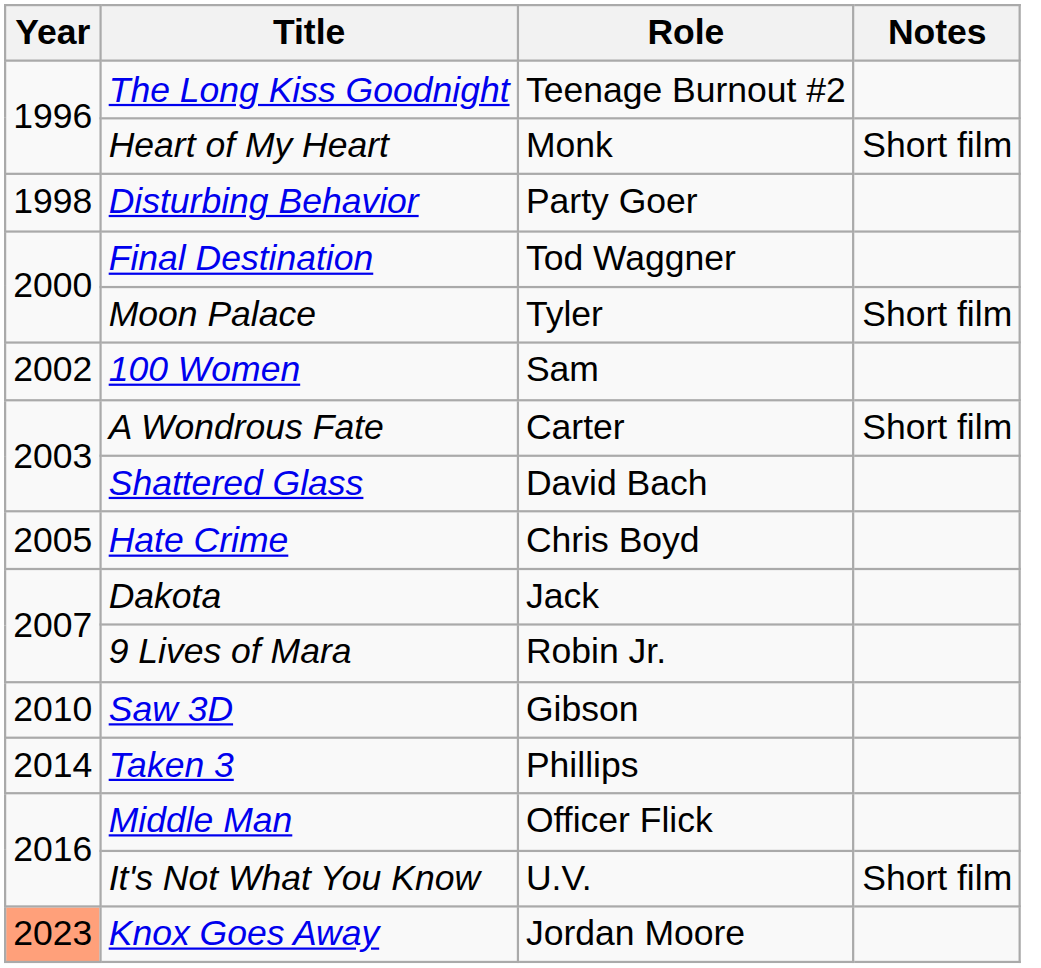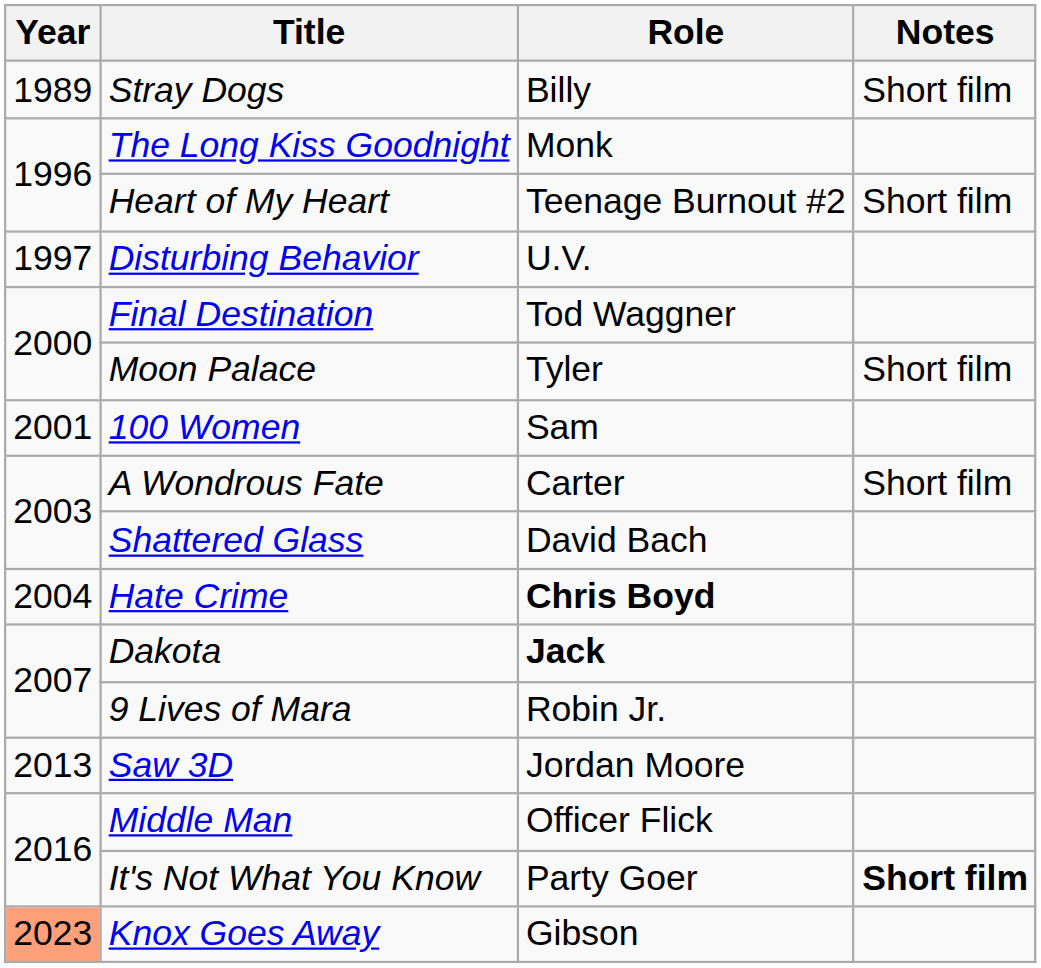+ row: 1989 | Stray Dogs | Billy | Short film
The Long Kiss Goodnight | Role: Teenage Burnout #2 -> Monk
Heart of My Heart | Role: Monk -> Teenage Burnout #2
Disturbing Behavior | Year: 1998 -> 1997
Disturbing Behavior | Role: Party Goer -> U.V.
100 Women | Year: 2002 -> 2001
Hate Crime | Year: 2005 -> 2004
Hate Crime | Role: normal -> bold
Dakota | Role: normal -> bold
Saw 3D | Year: 2010 -> 2013
Saw 3D | Role: Gibson -> Jordan Moore
- row: 2014 | Taken 3 | Phillips
It's Not What You Know | Role: U.V. -> Party Goer
It's Not What You Know | Notes: normal -> bold
Knox Goes Away | Role: Jordan Moore -> Gibson
